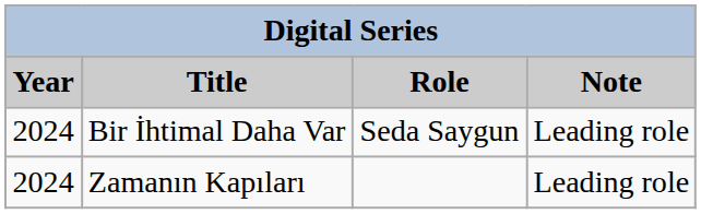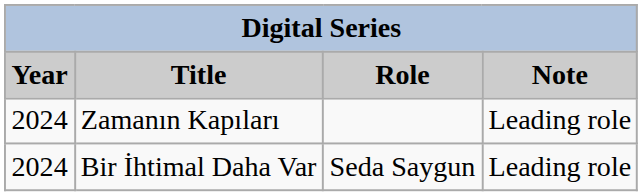rows swapped: Zamanın Kapıları <-> Bir İhtimal Daha Var
